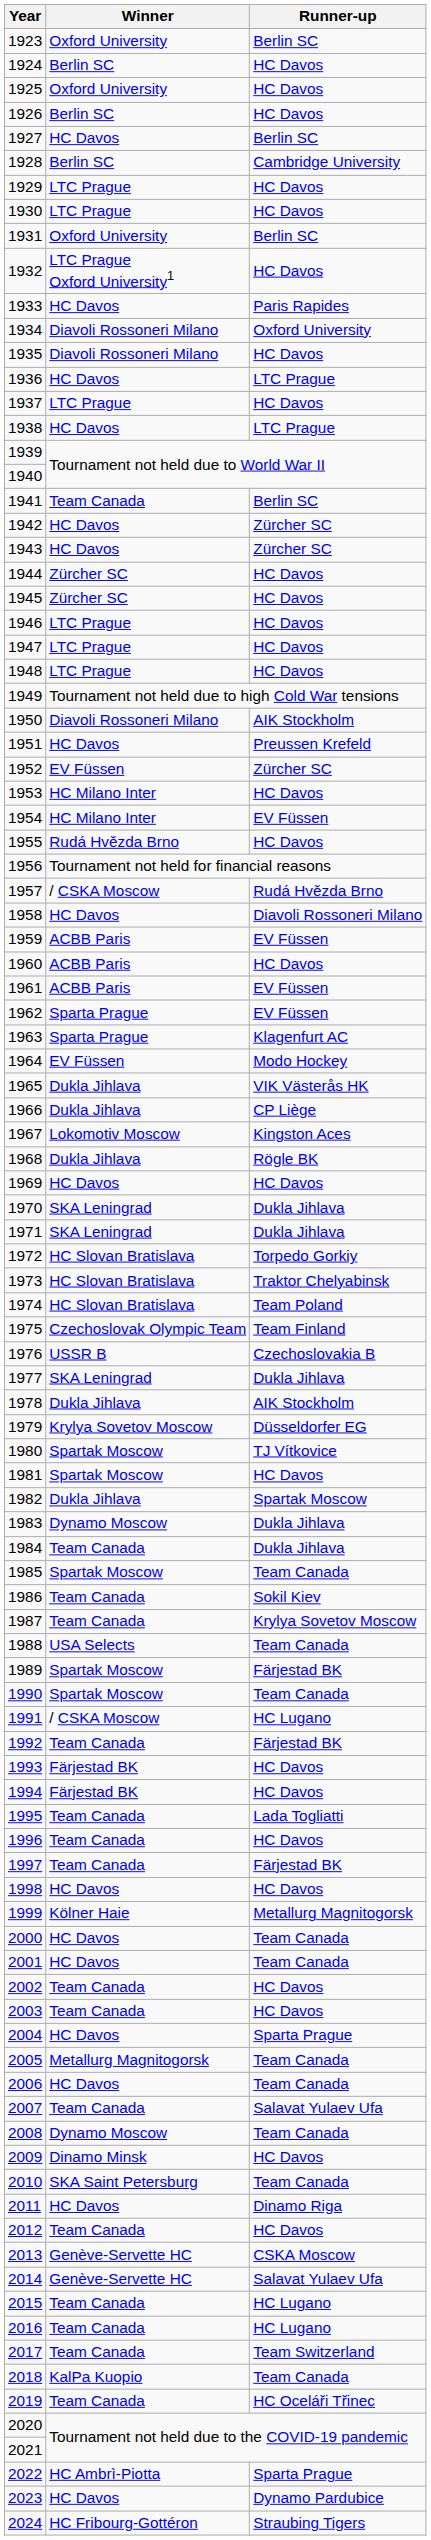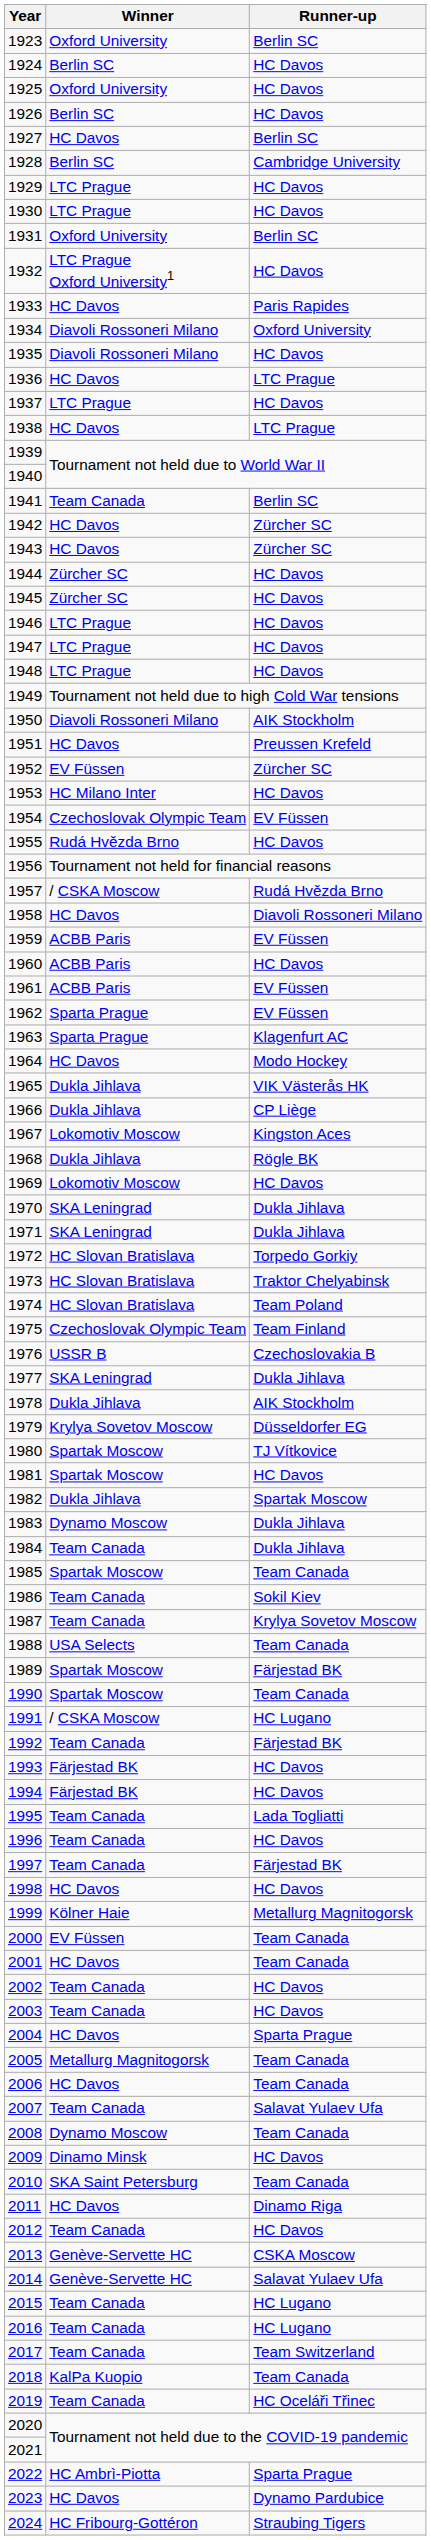1954 | Winner: HC Milano Inter -> Czechoslovak Olympic Team
1964 | Winner: EV Füssen -> HC Davos
1969 | Winner: HC Davos -> Lokomotiv Moscow
2000 | Winner: HC Davos -> EV Füssen
